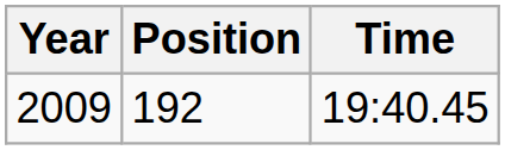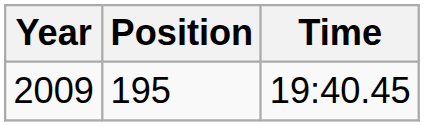2009 | Position: 192 -> 195
